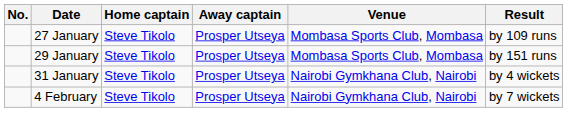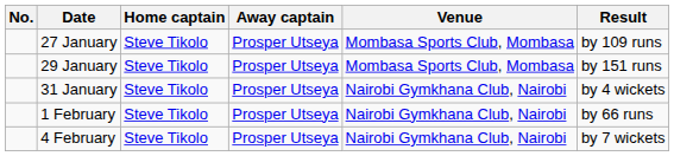+ row: 1 February | Steve Tikolo | Prosper Utseya | Nairobi Gymkhana Club, Nairobi | by 66 runs
